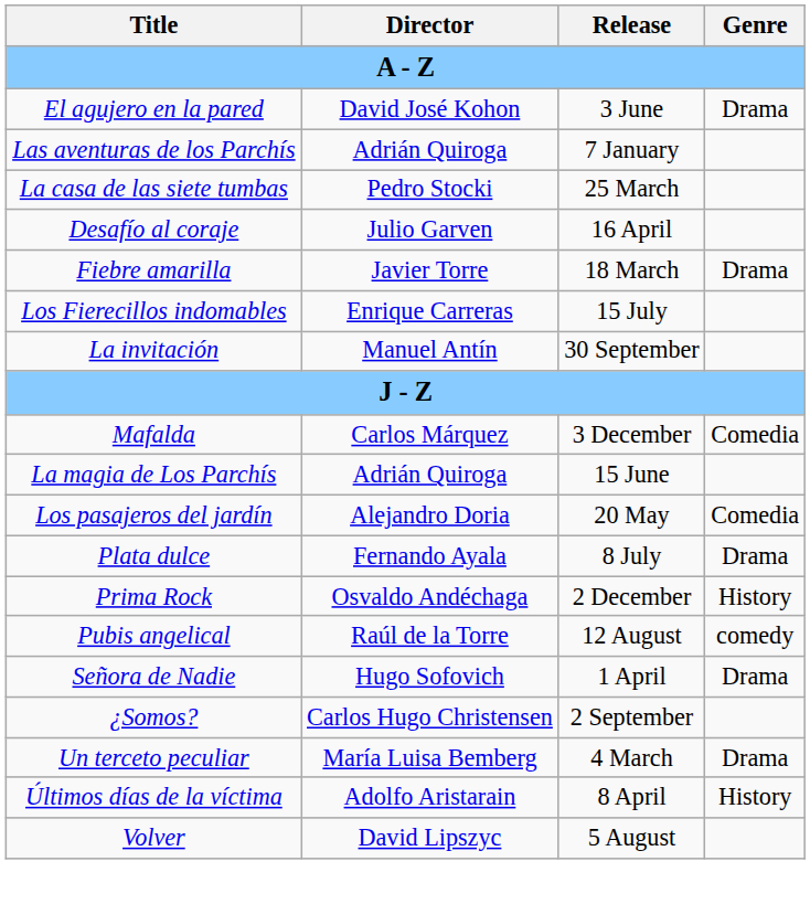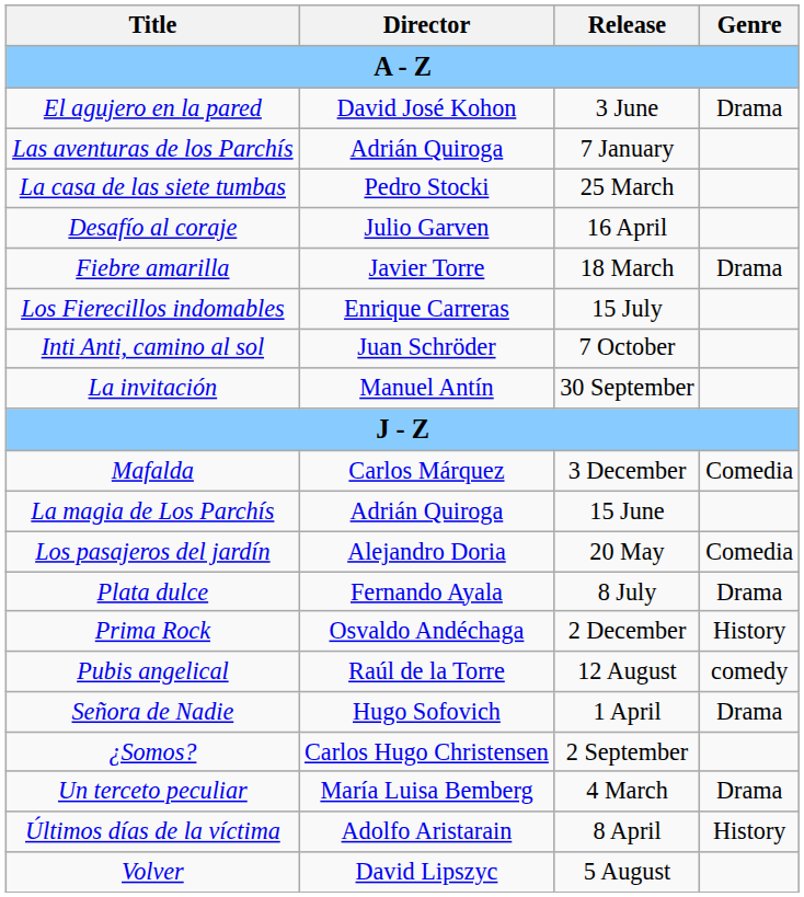+ row: Inti Anti, camino al sol | Juan Schröder | 7 October
